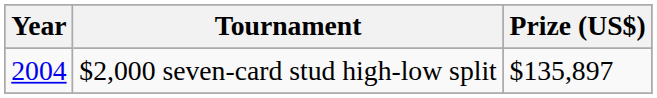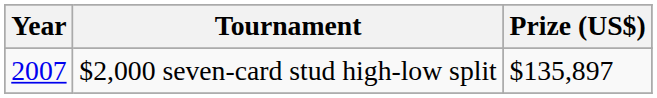$2,000 seven-card stud high-low split | Year: 2004 -> 2007
